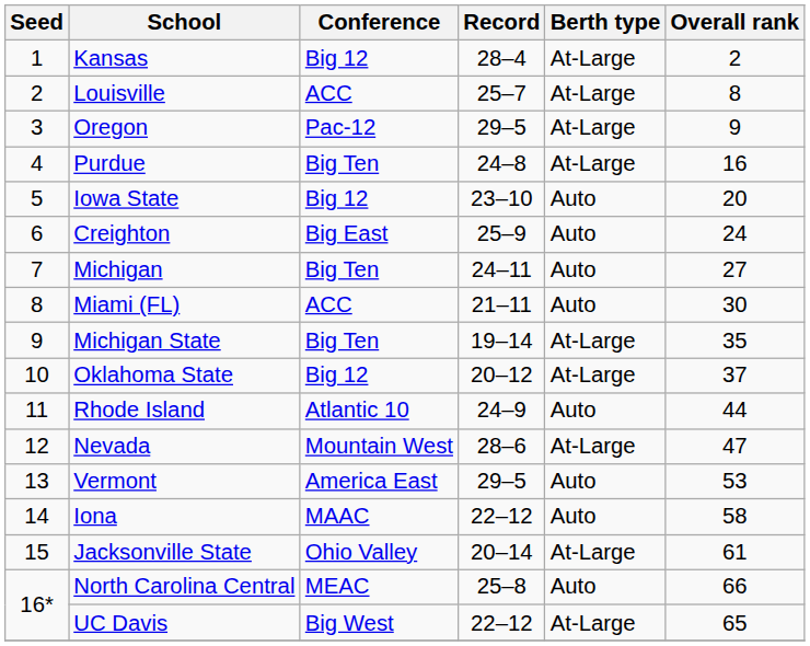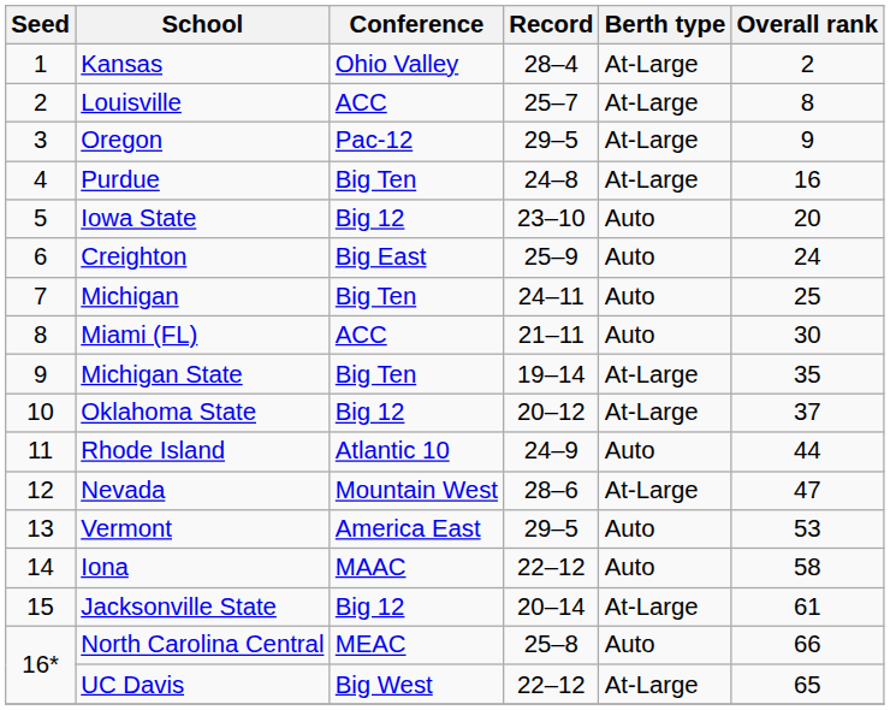Kansas | Conference: Big 12 -> Ohio Valley
Michigan | Overall rank: 27 -> 25
Jacksonville State | Conference: Ohio Valley -> Big 12
